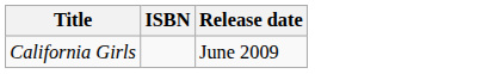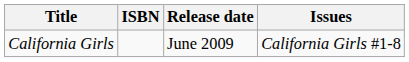+ column: Issues | California Girls #1-8
